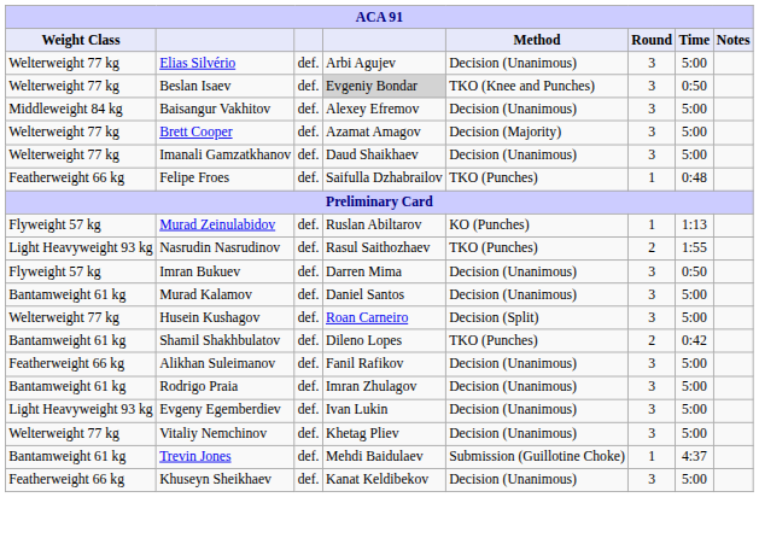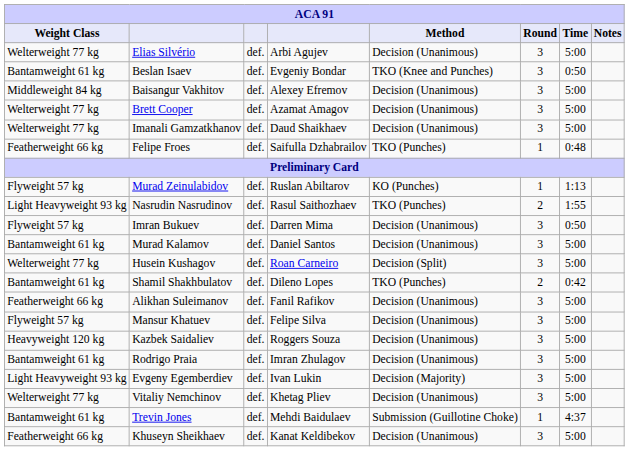Beslan Isaev | Weight Class: Welterweight 77 kg -> Bantamweight 61 kg
Beslan Isaev | column 4: lightgrey background -> no background
Brett Cooper | Method: Decision (Majority) -> Decision (Unanimous)
+ row: Flyweight 57 kg | Mansur Khatuev | def. | Felipe Silva | Decision (Unanimous) | 3 | 5:00
+ row: Heavyweight 120 kg | Kazbek Saidaliev | def. | Roggers Souza | Decision (Unanimous) | 3 | 5:00
Evgeny Egemberdiev | Method: Decision (Unanimous) -> Decision (Majority)
